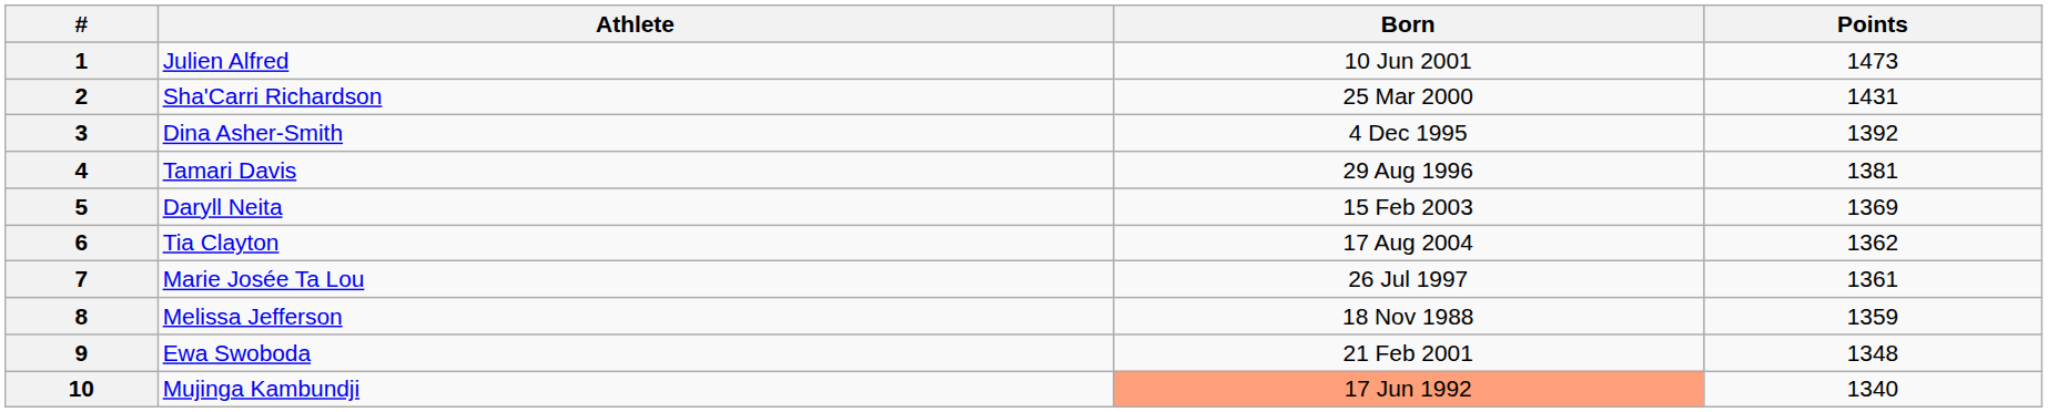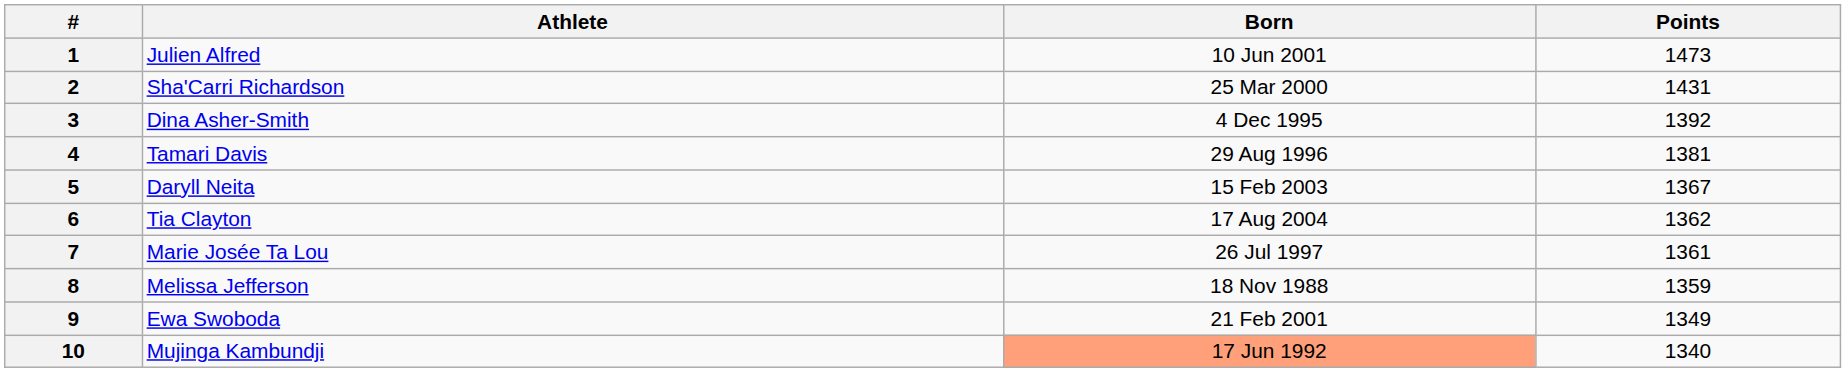5 | Points: 1369 -> 1367
9 | Points: 1348 -> 1349
